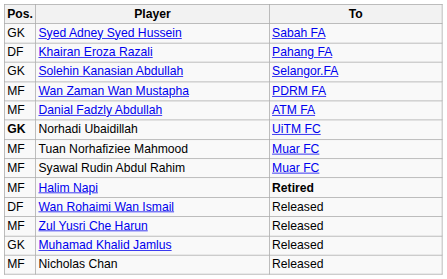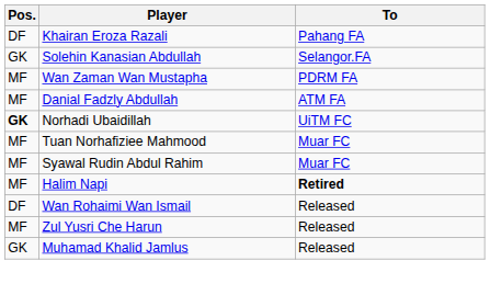- row: GK | Syed Adney Syed Hussein | Sabah FA
- row: MF | Nicholas Chan | Released
